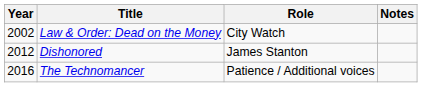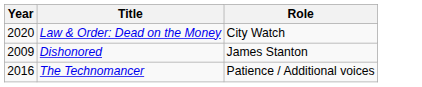- column: Notes
Law & Order: Dead on the Money | Year: 2002 -> 2020
Dishonored | Year: 2012 -> 2009
